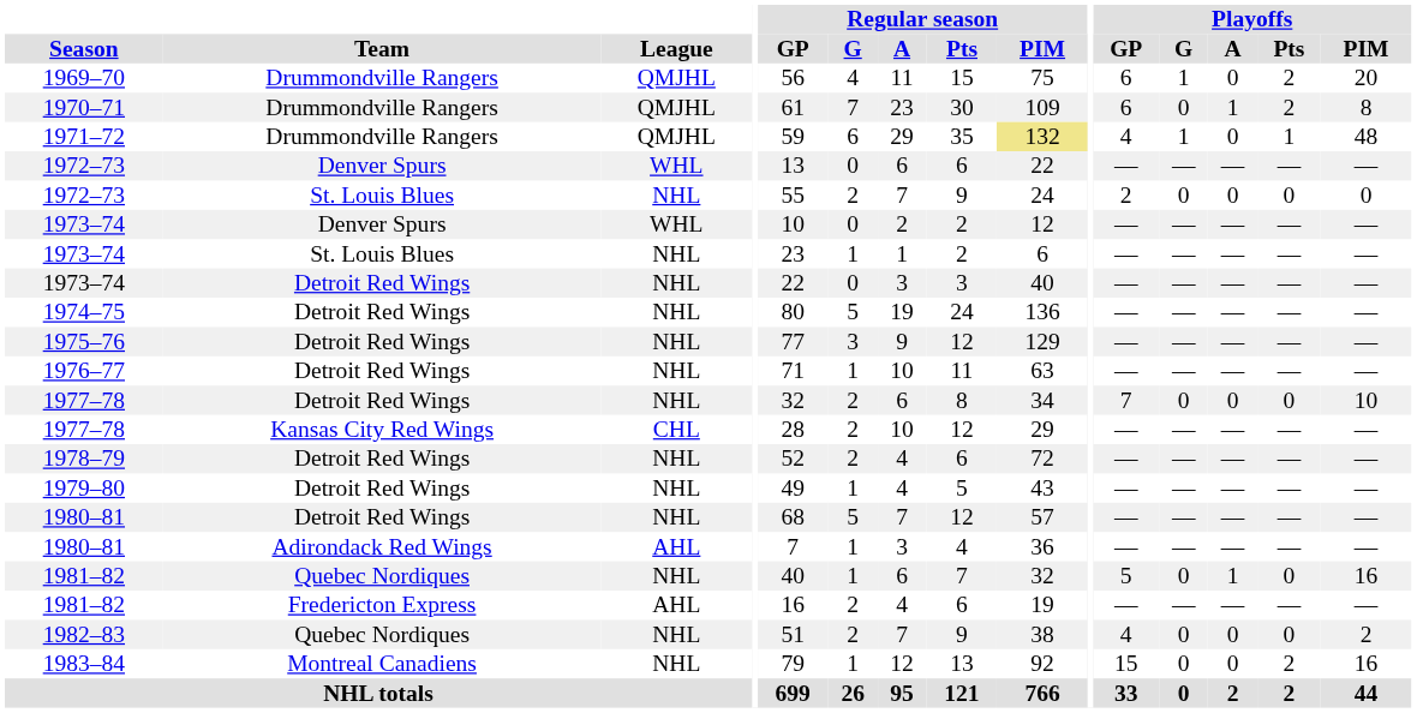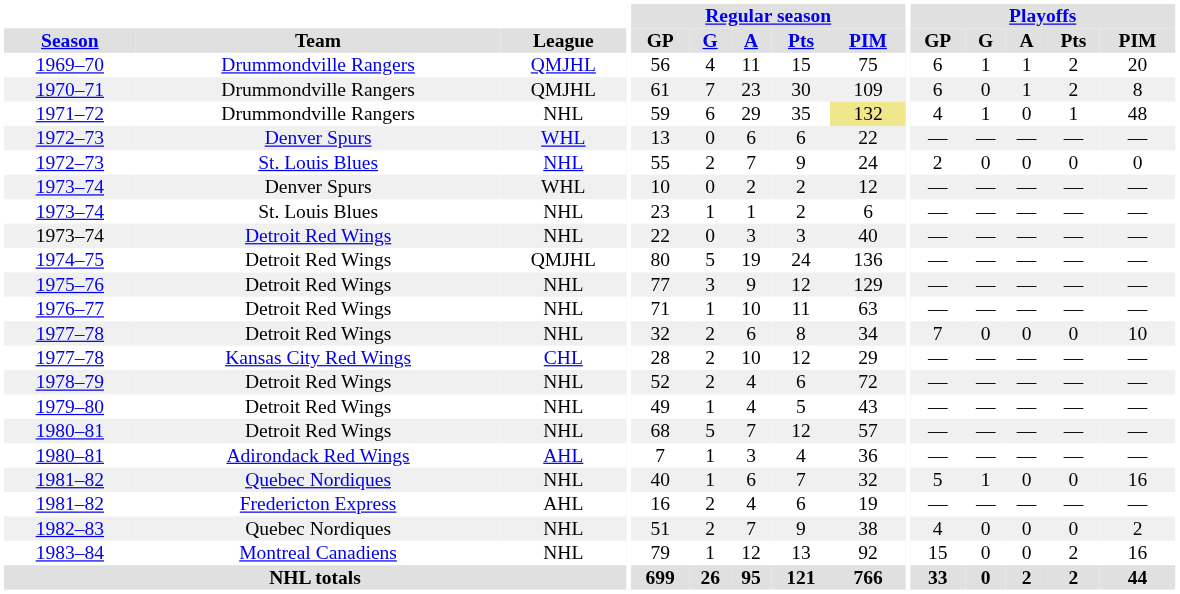1969–70 | Playoffs / A: 0 -> 1
1971–72 | League: QMJHL -> NHL
1974–75 | League: NHL -> QMJHL
1981–82 / Quebec Nordiques | Playoffs / G: 0 -> 1
1981–82 / Quebec Nordiques | Playoffs / A: 1 -> 0
